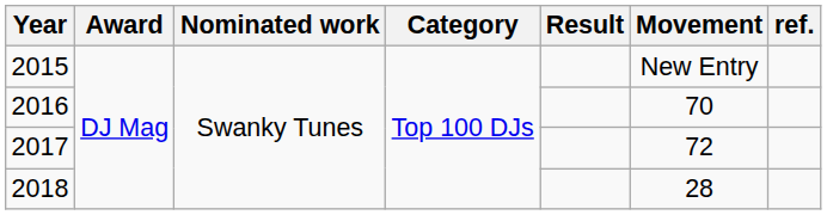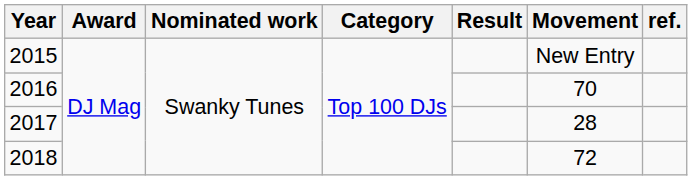2017 | Movement: 72 -> 28
2018 | Movement: 28 -> 72
